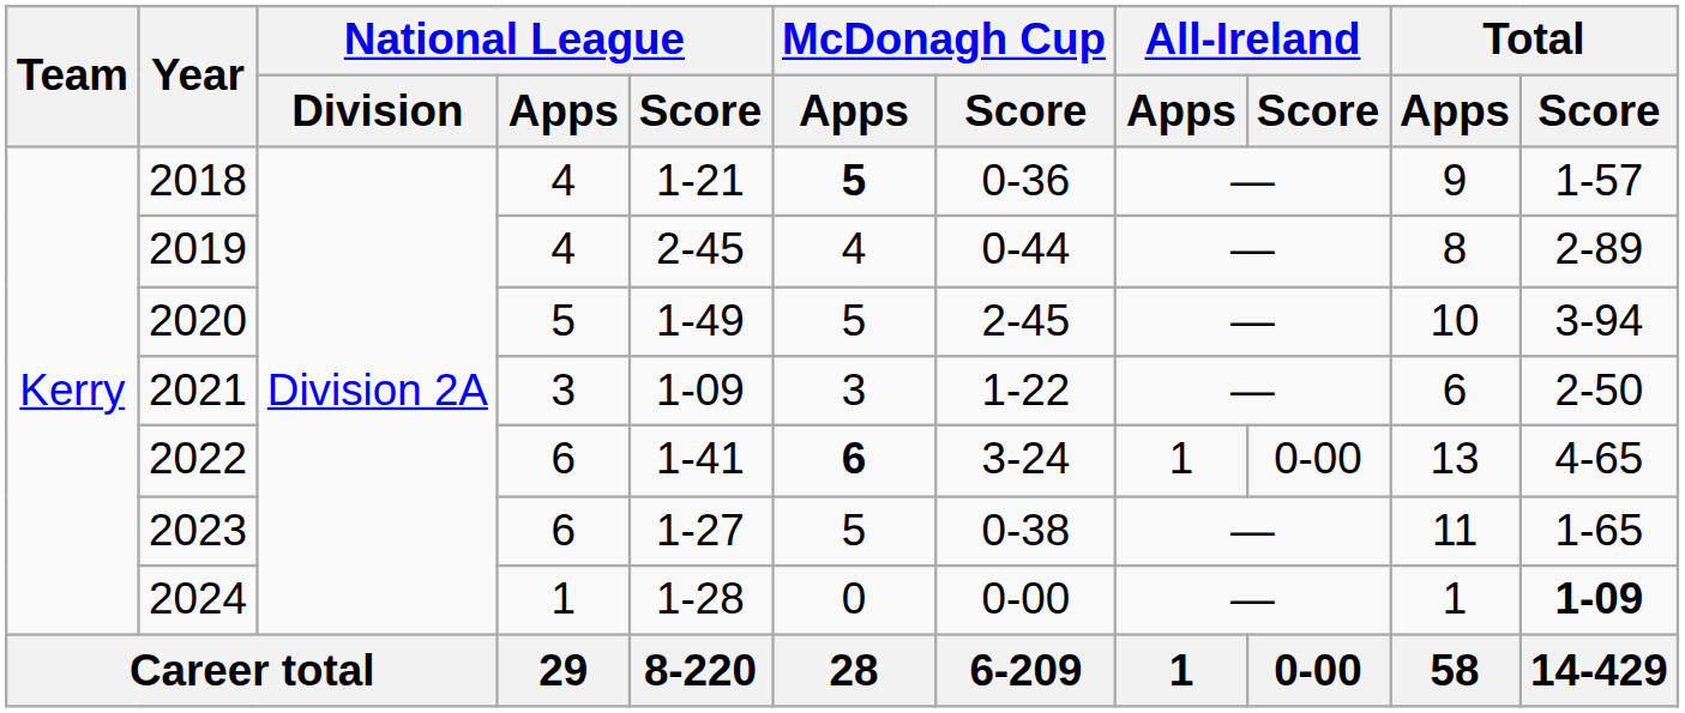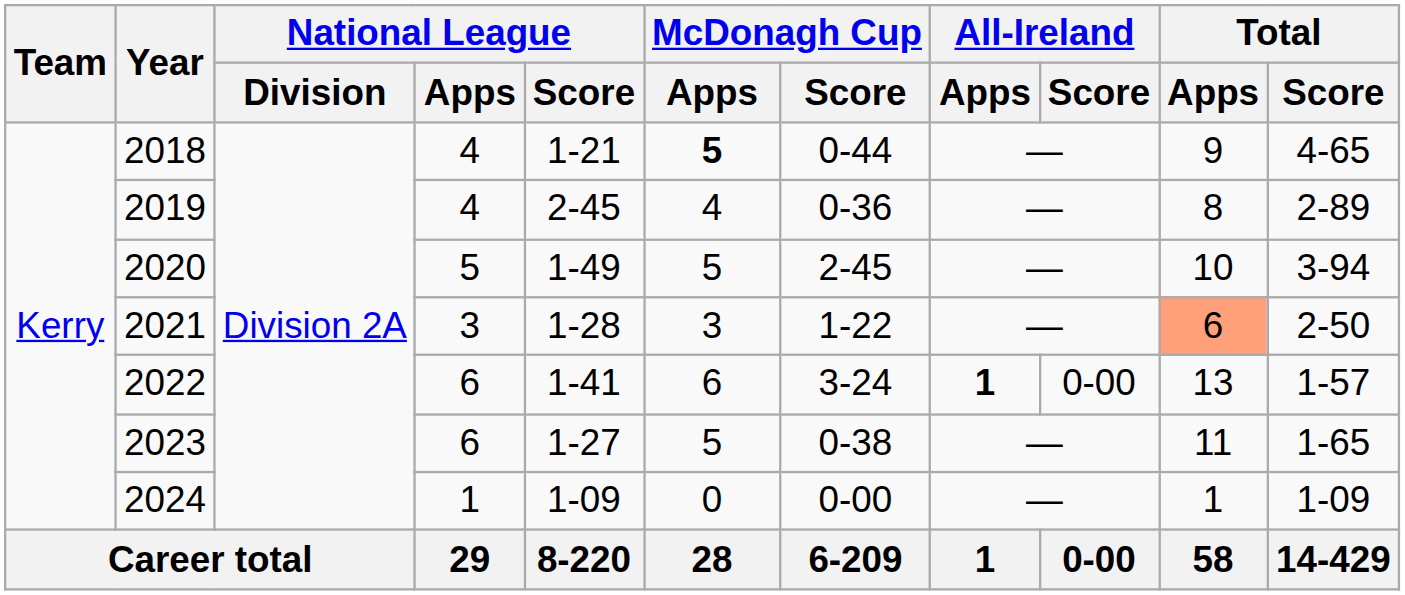2018 | McDonagh Cup / Score: 0-36 -> 0-44
2018 | Total / Score: 1-57 -> 4-65
2019 | McDonagh Cup / Score: 0-44 -> 0-36
2021 | National League / Score: 1-09 -> 1-28
2021 | Total / Apps: no background -> lightsalmon background
2022 | McDonagh Cup / Apps: bold -> normal
2022 | All-Ireland / Apps: normal -> bold
2022 | Total / Score: 4-65 -> 1-57
2024 | National League / Score: 1-28 -> 1-09
2024 | Total / Score: bold -> normal
